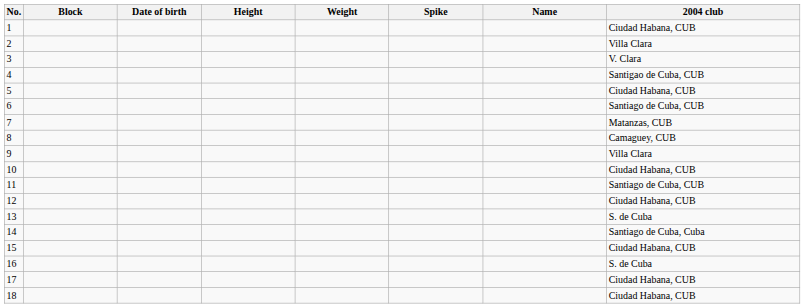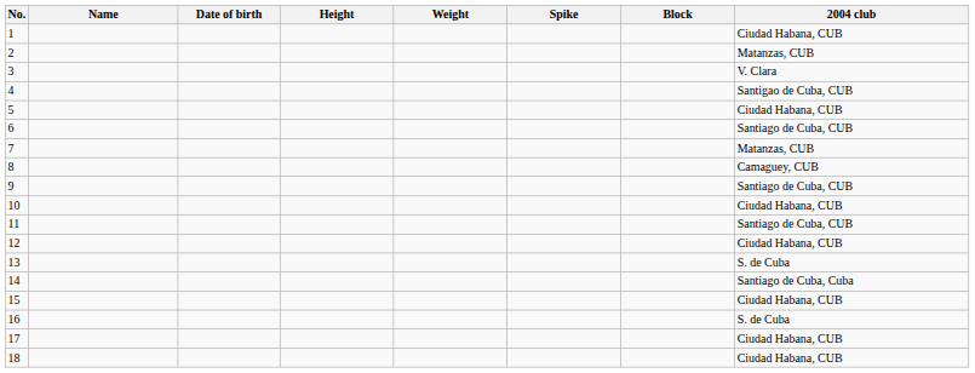columns swapped: Name <-> Block
2 | 2004 club: Villa Clara -> Matanzas, CUB
9 | 2004 club: Villa Clara -> Santiago de Cuba, CUB
